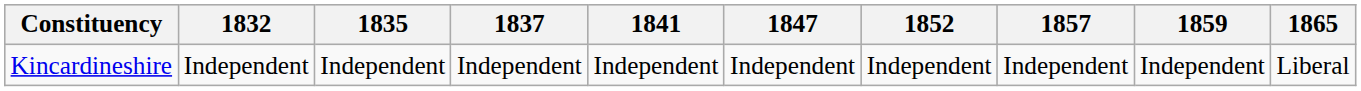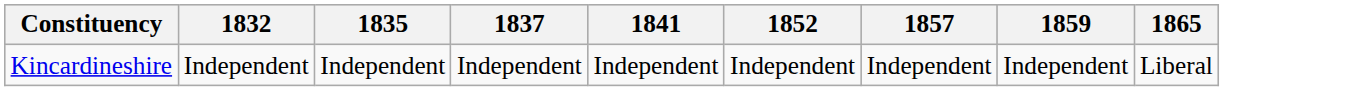- column: 1847 | Independent
